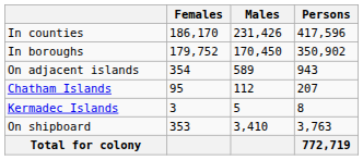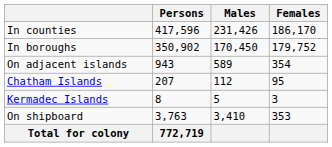columns swapped: Persons <-> Females
